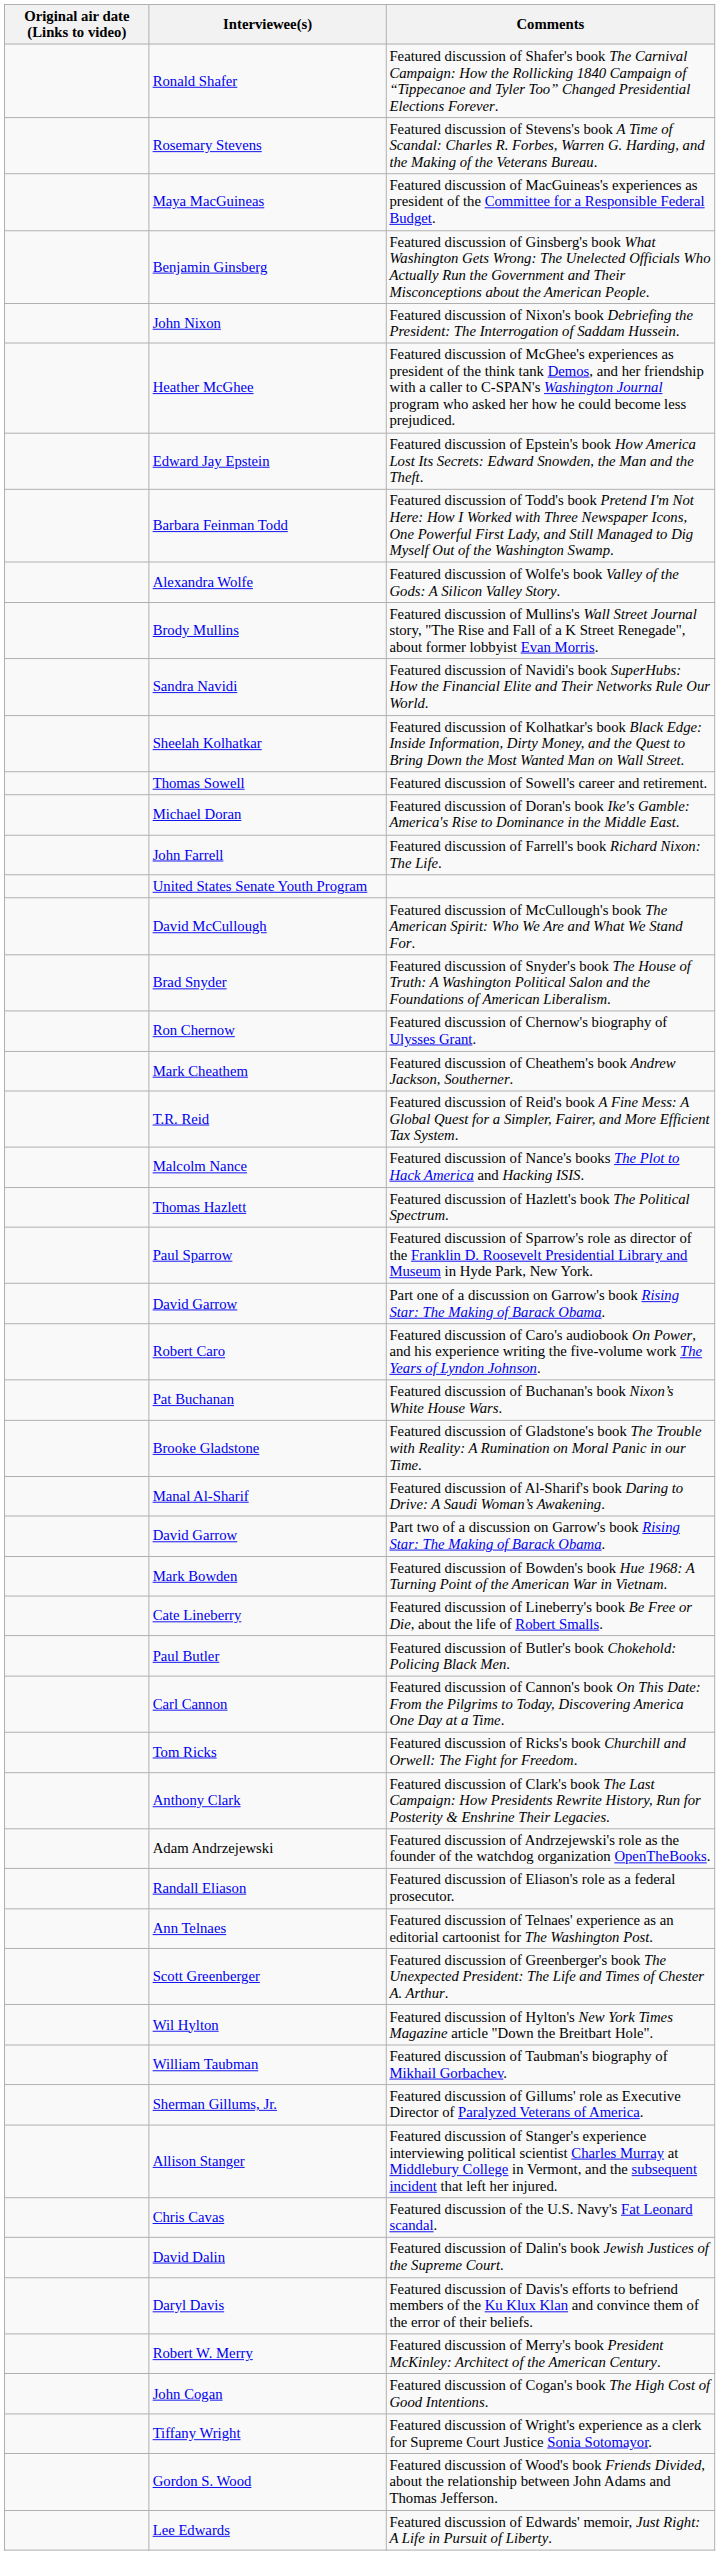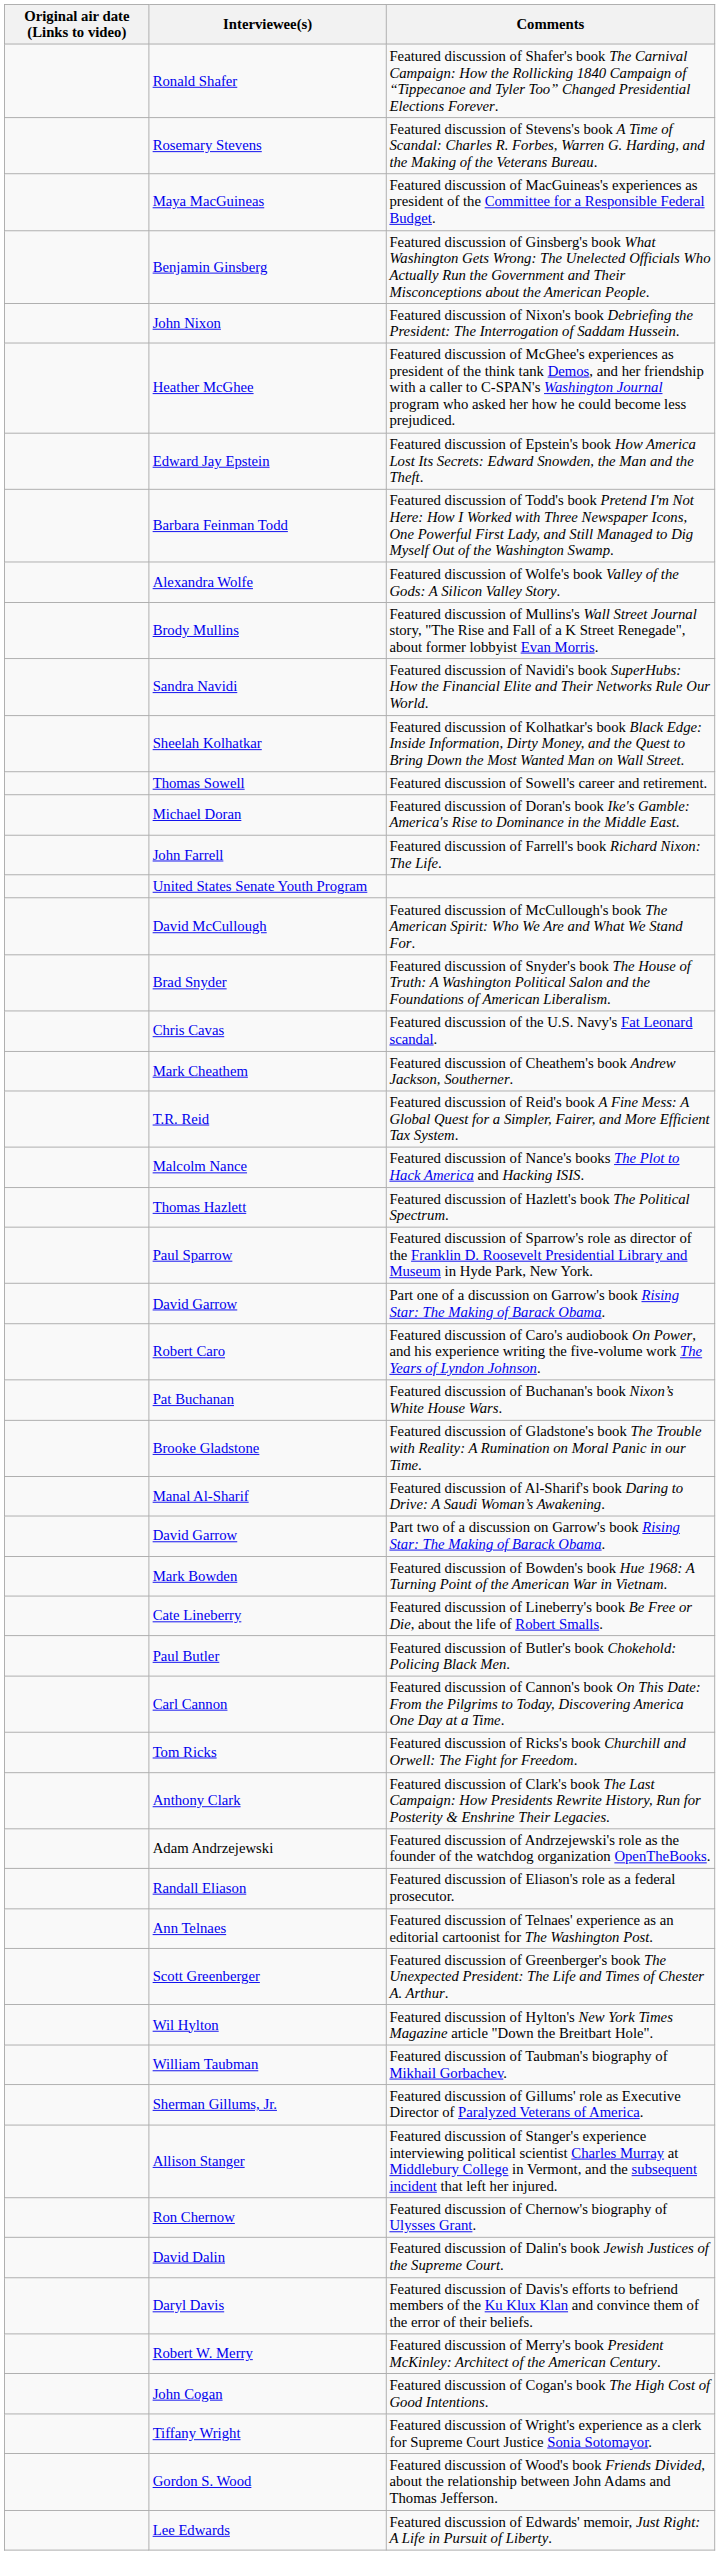rows swapped: Featured discussion of the U.S. Navy's Fat Leonard scandal. <-> Featured discussion of Chernow's biography of Ulysses Grant.
